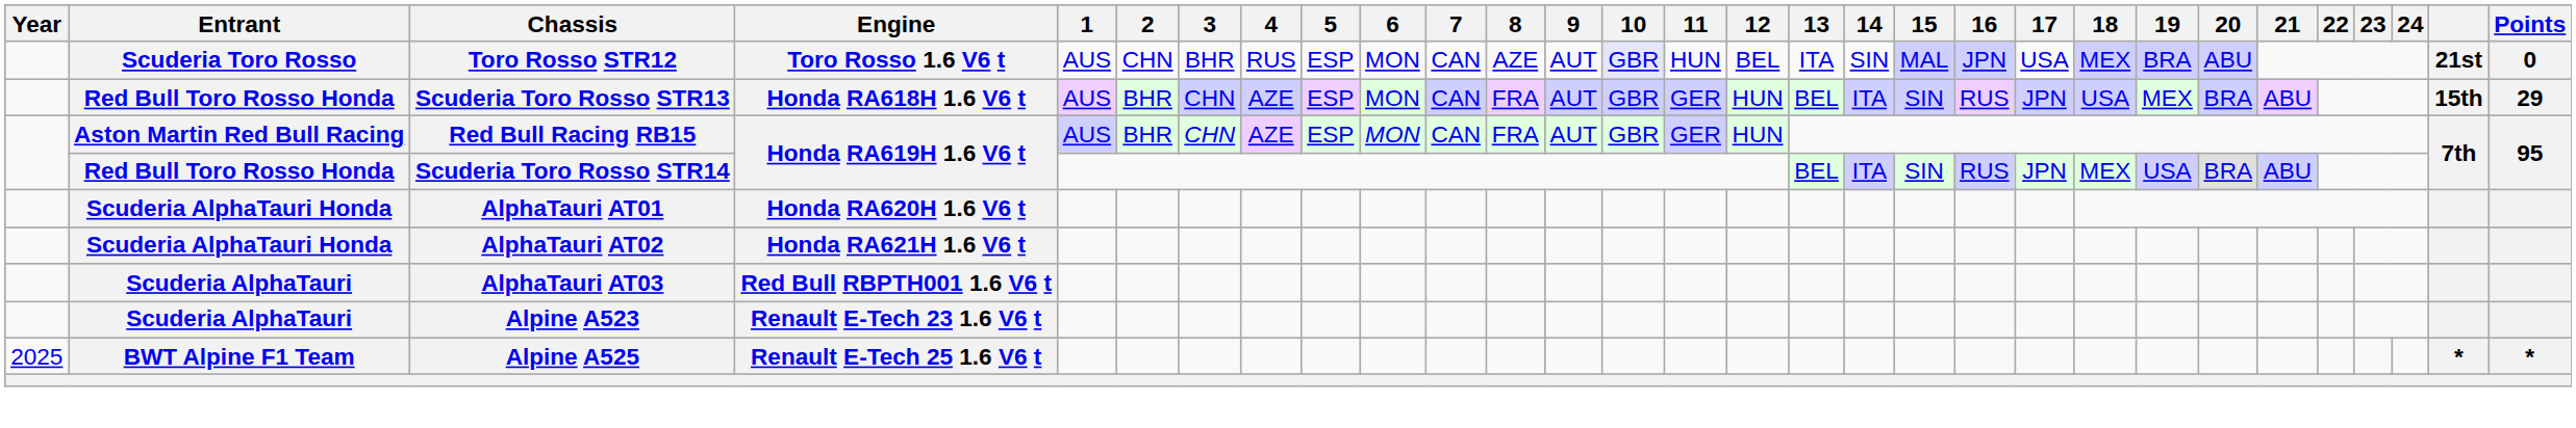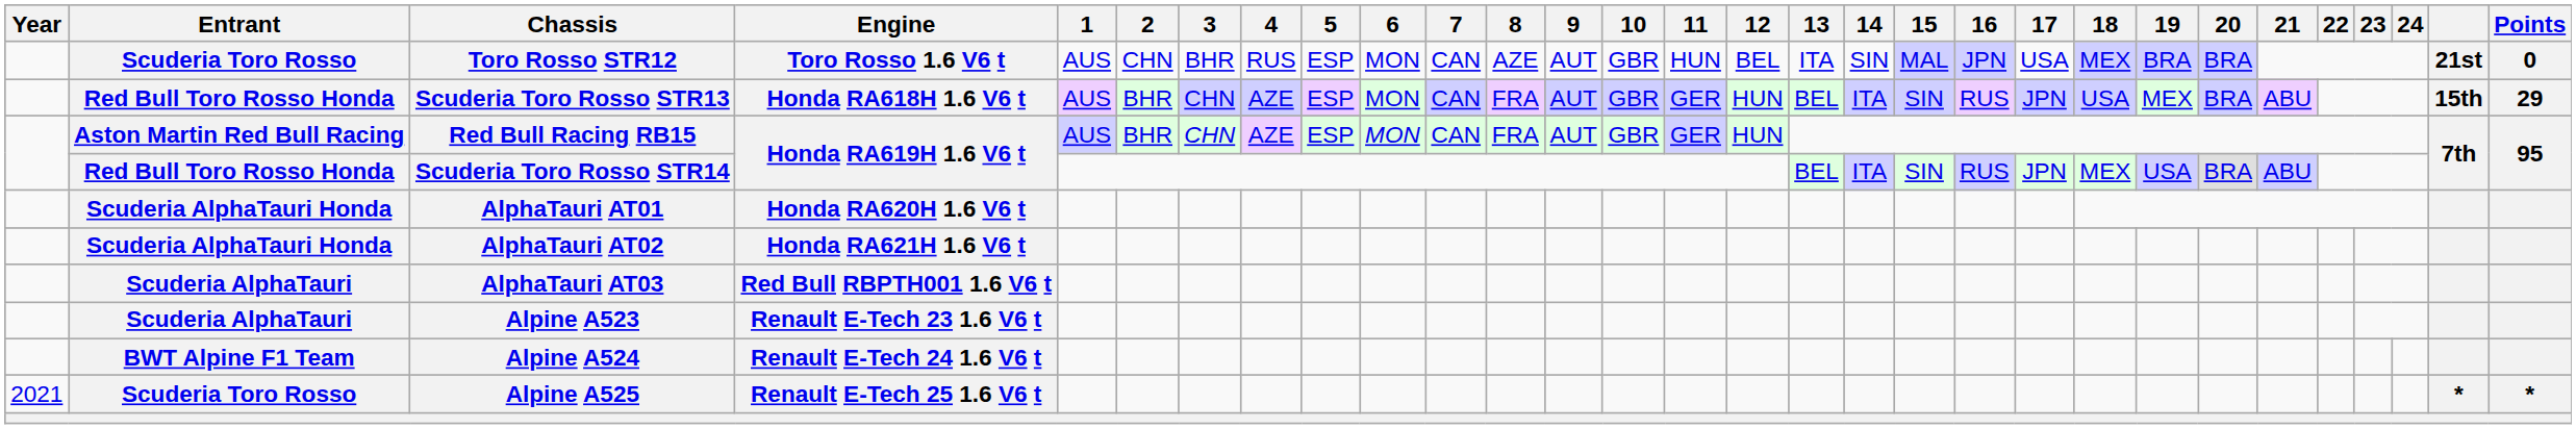Toro Rosso STR12 | 10: lavender background -> no background
Toro Rosso STR12 | 20: ABU -> BRA
+ row: BWT Alpine F1 Team | Alpine A524 | Renault E-Tech 24 1.6 V6 t
Alpine A525 | Year: 2025 -> 2021
Alpine A525 | Entrant: BWT Alpine F1 Team -> Scuderia Toro Rosso
